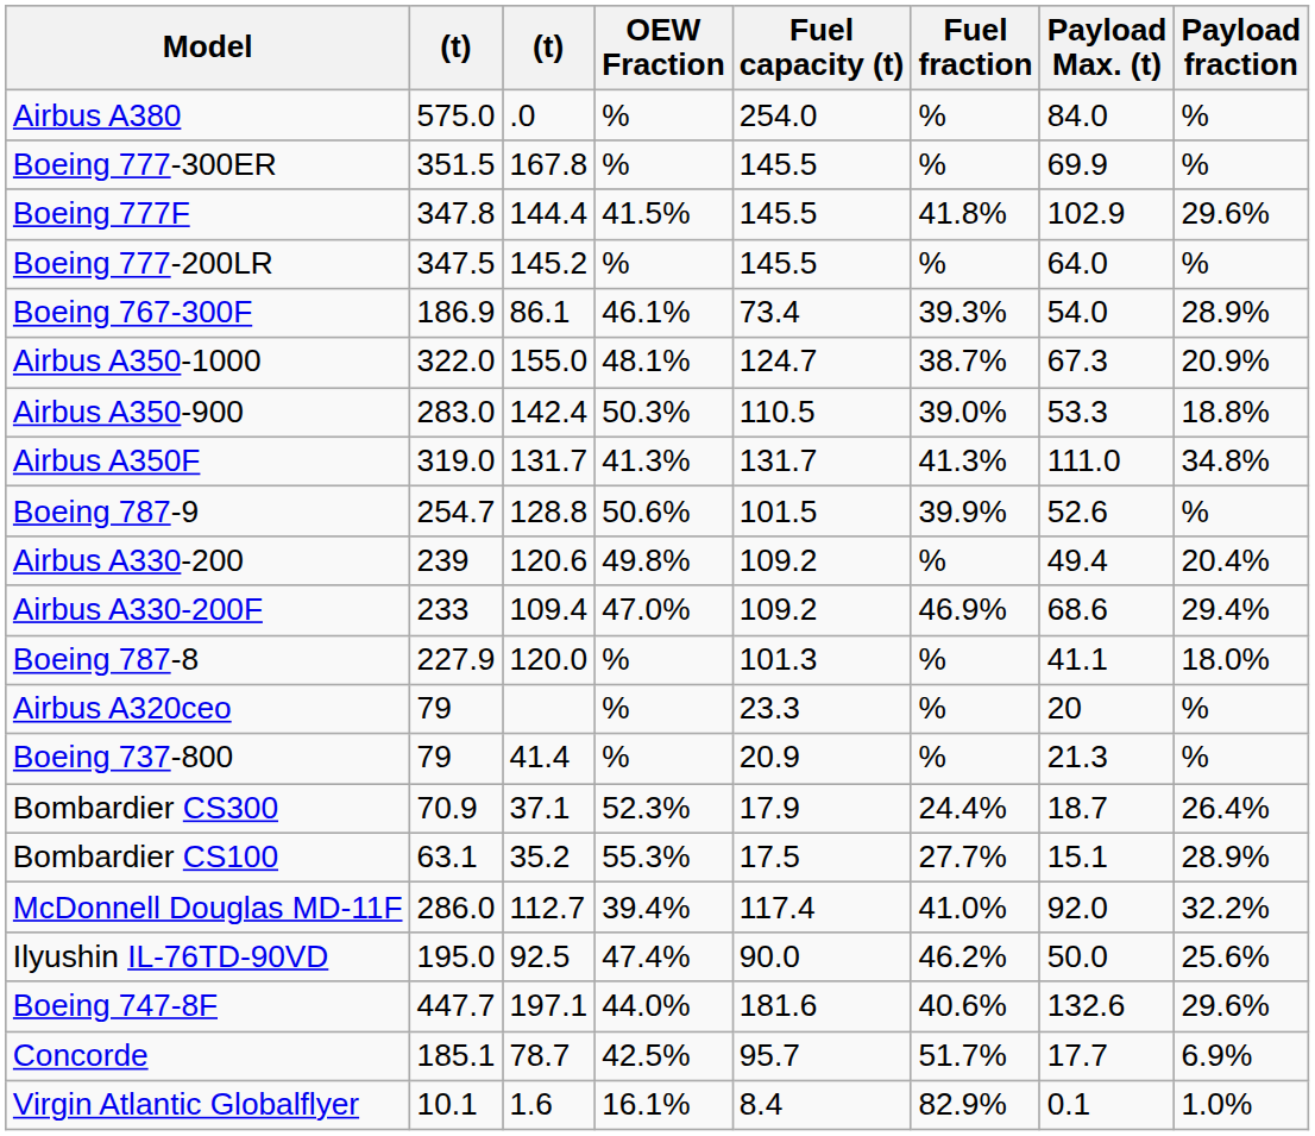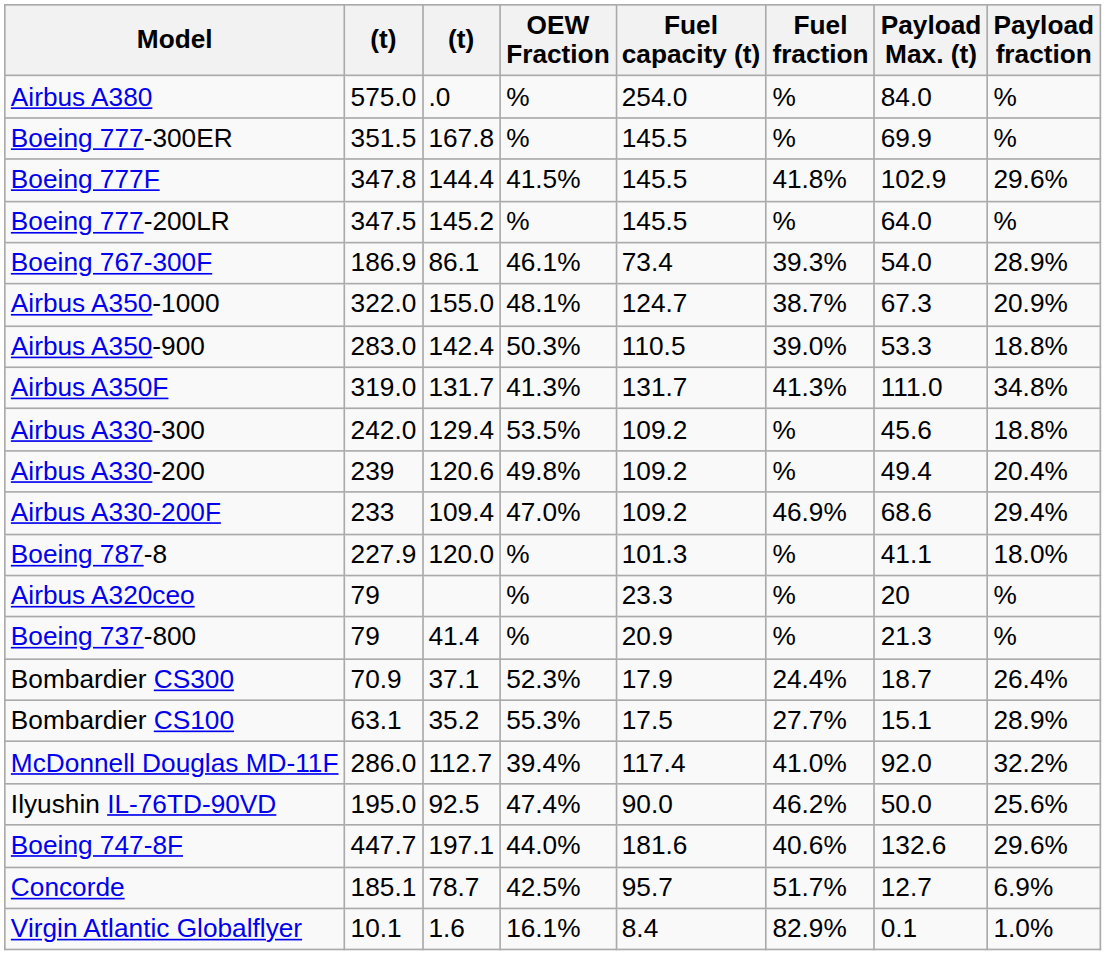- row: Boeing 787-9 | 254.7 | 128.8 | 50.6% | 101.5 | 39.9% | 52.6 | %
+ row: Airbus A330-300 | 242.0 | 129.4 | 53.5% | 109.2 | % | 45.6 | 18.8%
Concorde | Payload Max. (t): 17.7 -> 12.7
